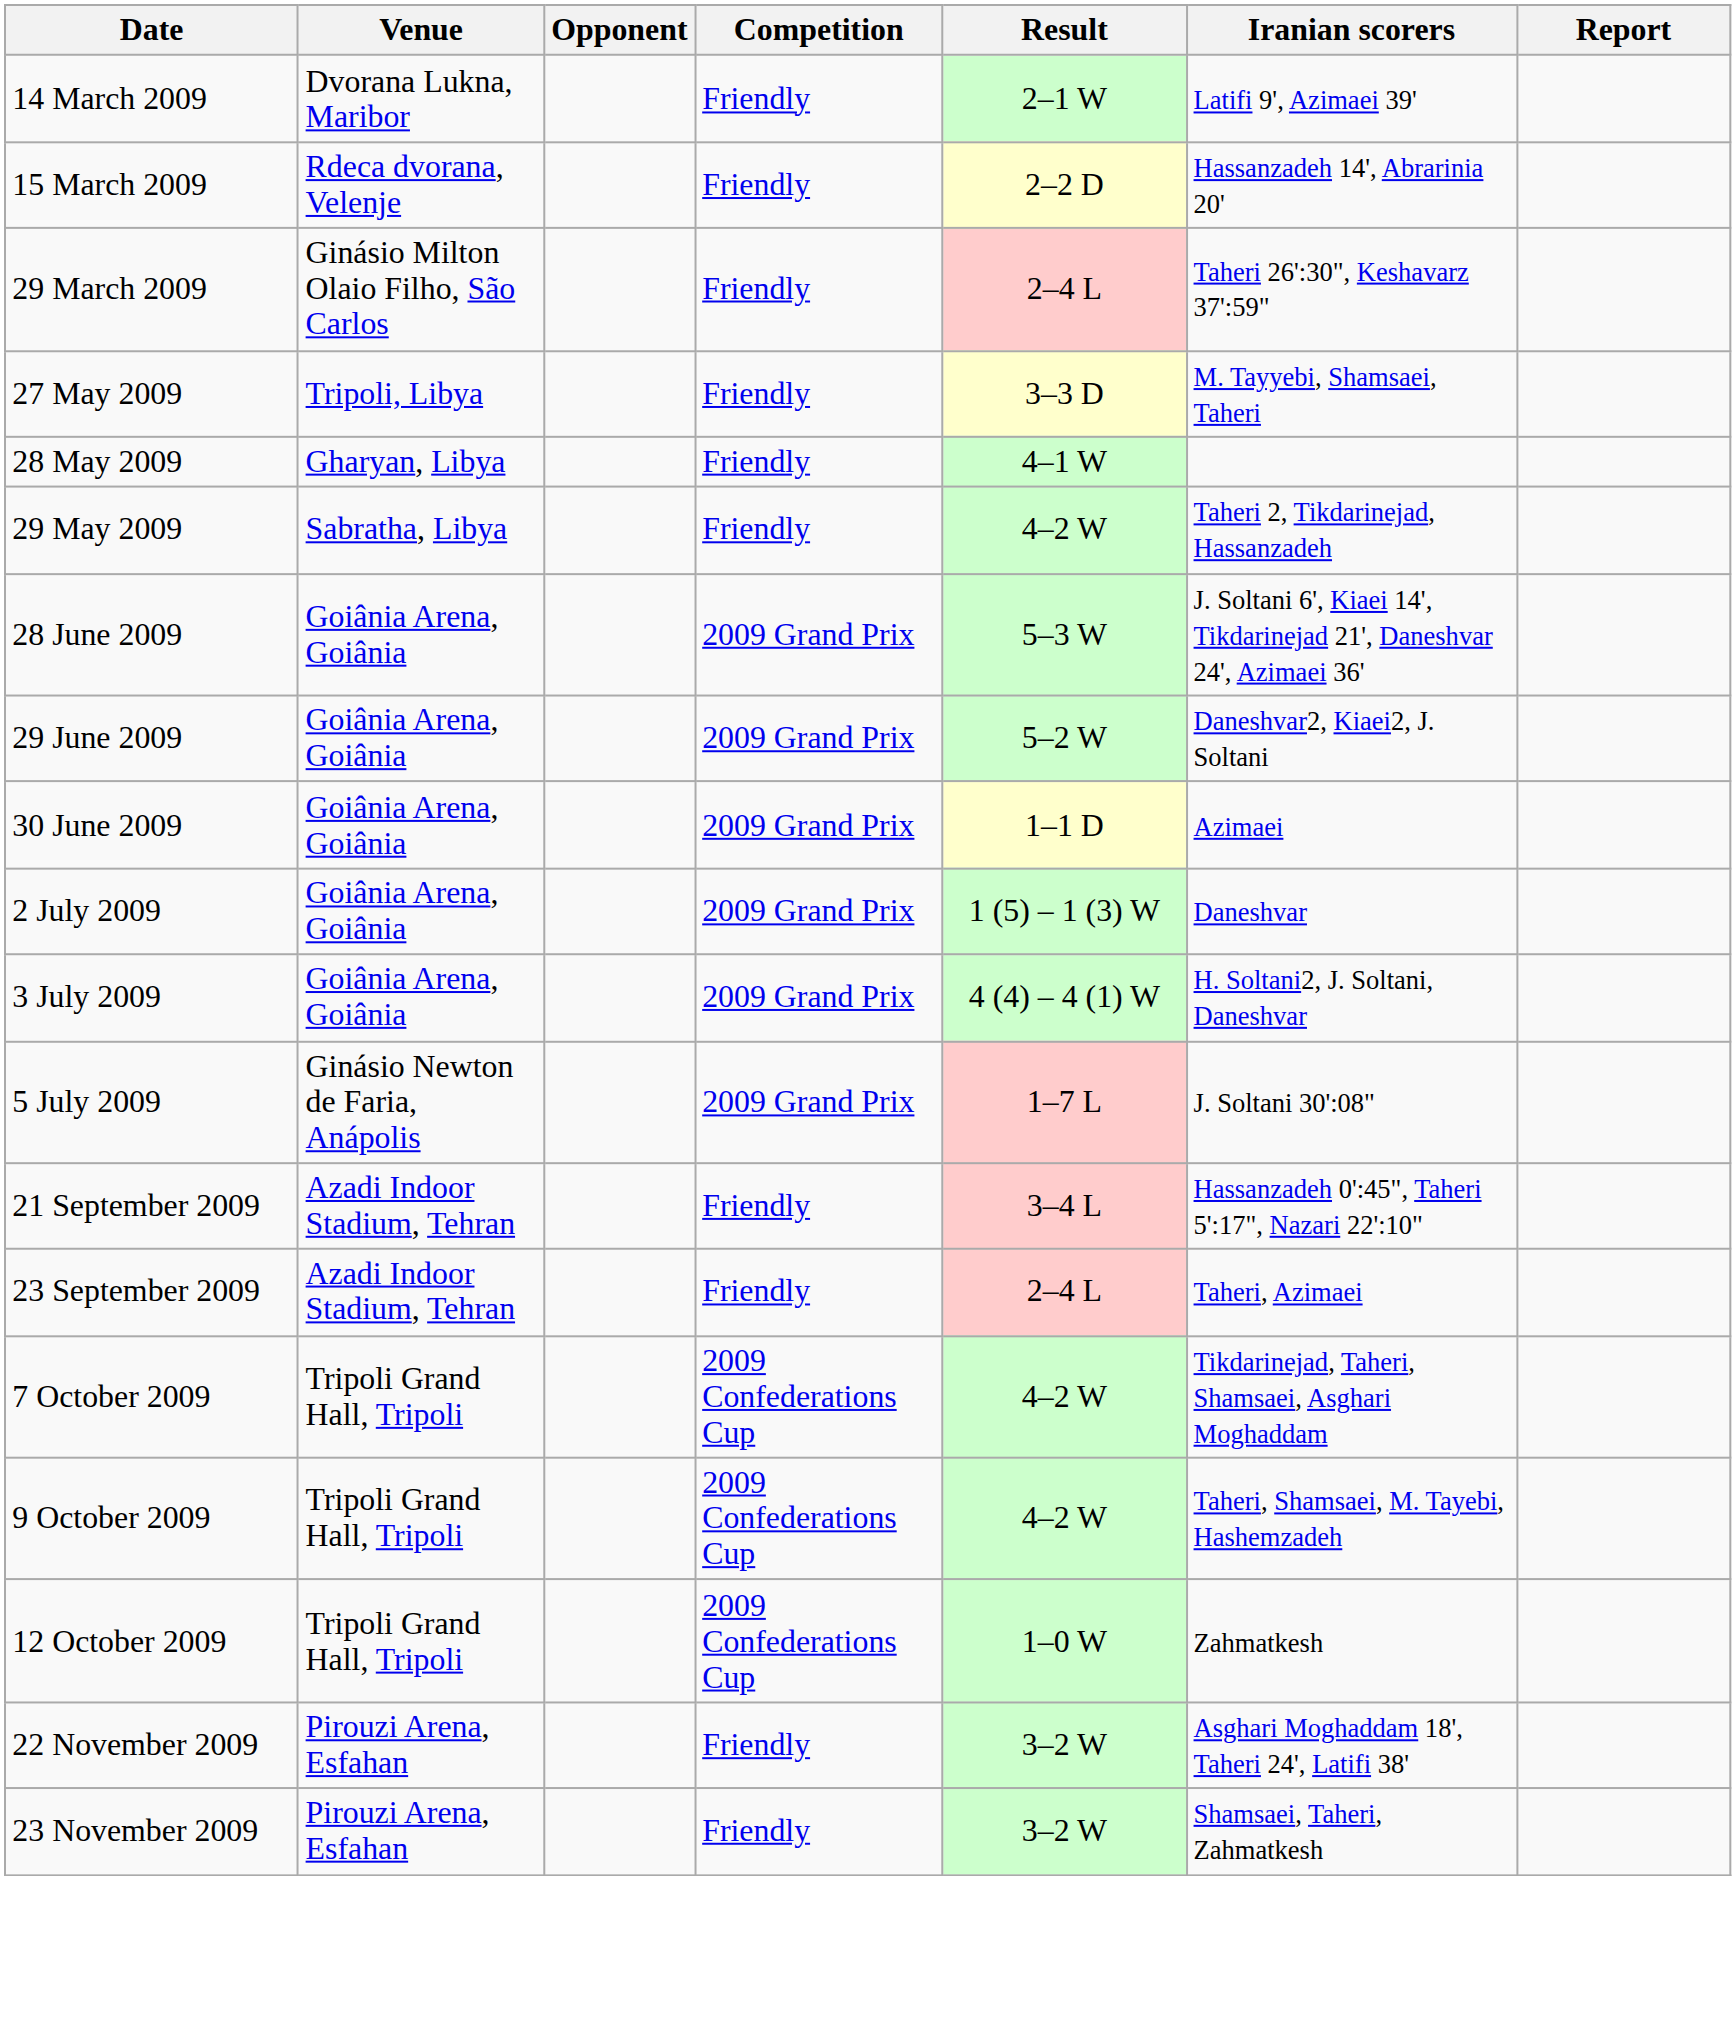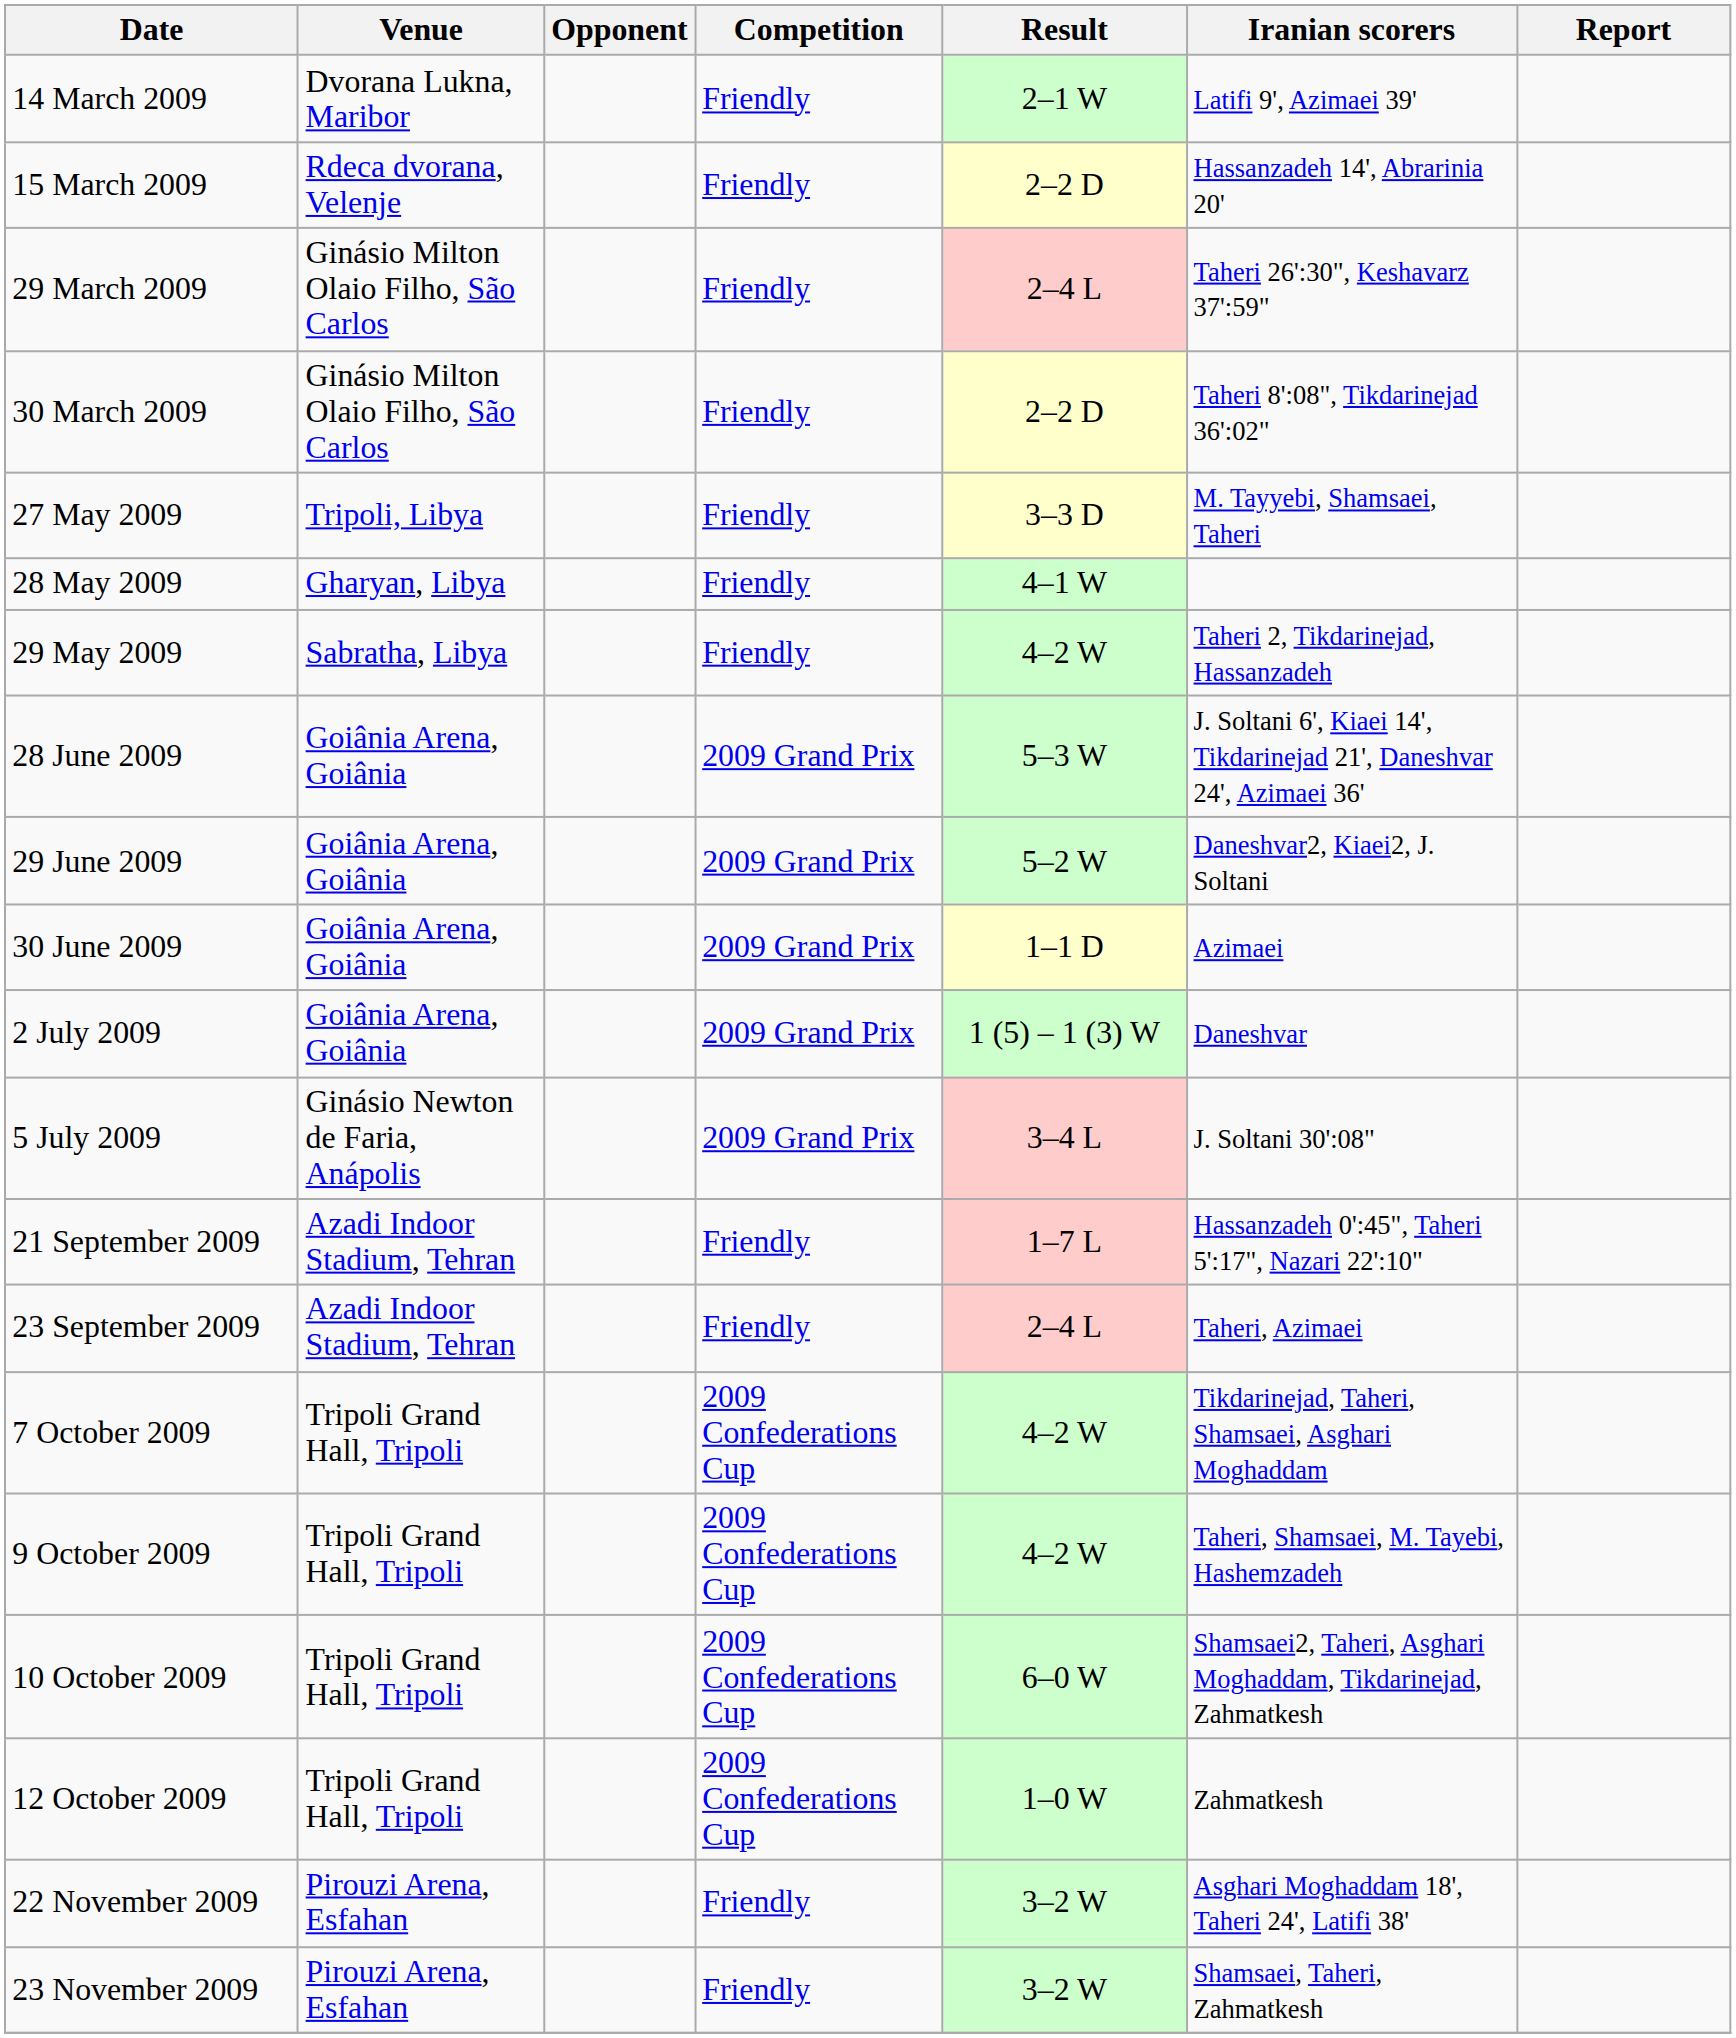+ row: 30 March 2009 | Ginásio Milton Olaio Filho, São Carlos | Friendly | 2–2 D | Taheri 8':08", Tikdarinejad 36':02"
- row: 3 July 2009 | Goiânia Arena, Goiânia | 2009 Grand Prix | 4 (4) – 4 (1) W | H. Soltani2, J. Soltani, Daneshvar
5 July 2009 | Result: 1–7 L -> 3–4 L
21 September 2009 | Result: 3–4 L -> 1–7 L
+ row: 10 October 2009 | Tripoli Grand Hall, Tripoli | 2009 Confederations Cup | 6–0 W | Shamsaei2, Taheri, Asghari Moghaddam, Tikdarinejad, Zahmatkesh
